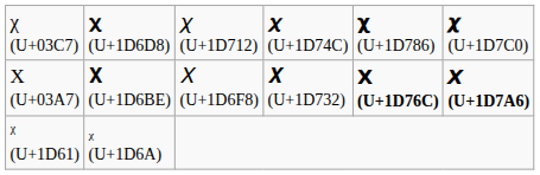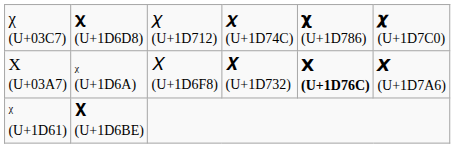Χ (U+03A7) | column 2: 𝚾 (U+1D6BE) -> ᵪ (U+1D6A)
Χ (U+03A7) | column 6: bold -> normal
ᵡ (U+1D61) | column 2: ᵪ (U+1D6A) -> 𝚾 (U+1D6BE)
